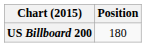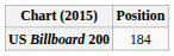US Billboard 200 | Position: 180 -> 184
